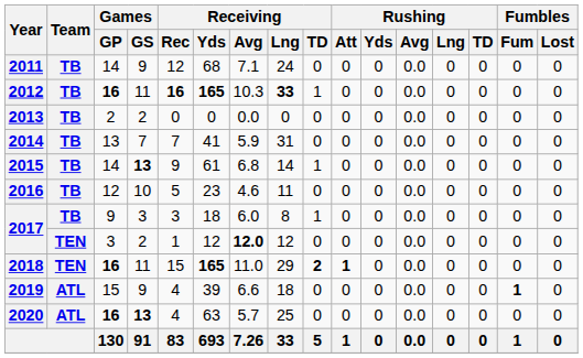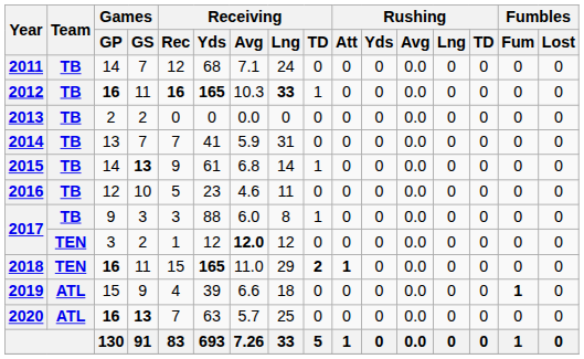2011 | Games / GS: 9 -> 7
2017 / 9 | Receiving / Yds: 18 -> 88
2020 | Receiving / Rec: 4 -> 7
